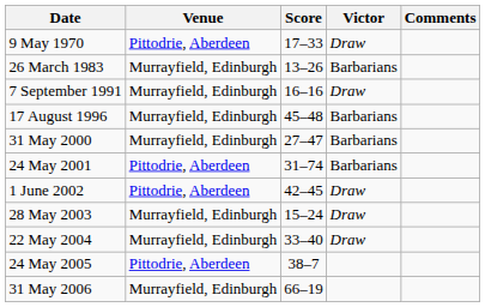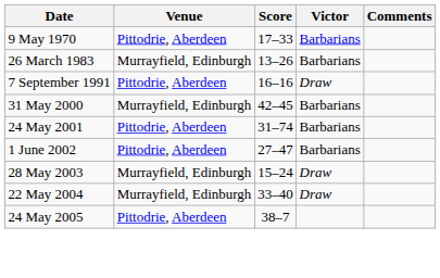9 May 1970 | Victor: Draw -> Barbarians
7 September 1991 | Venue: Murrayfield, Edinburgh -> Pittodrie, Aberdeen
- row: 17 August 1996 | Murrayfield, Edinburgh | 45–48 | Barbarians
31 May 2000 | Score: 27–47 -> 42–45
1 June 2002 | Score: 42–45 -> 27–47
1 June 2002 | Victor: Draw -> Barbarians
- row: 31 May 2006 | Murrayfield, Edinburgh | 66–19
